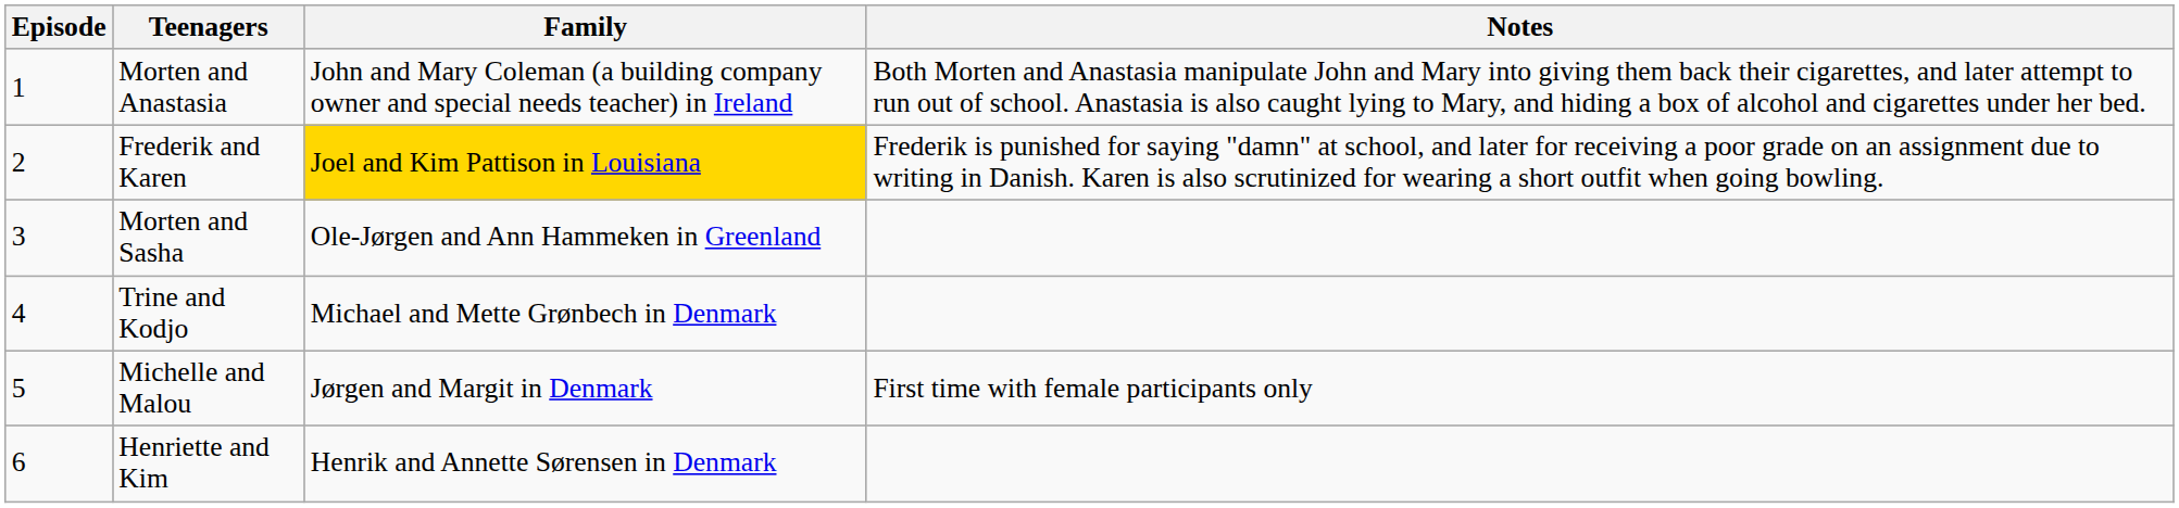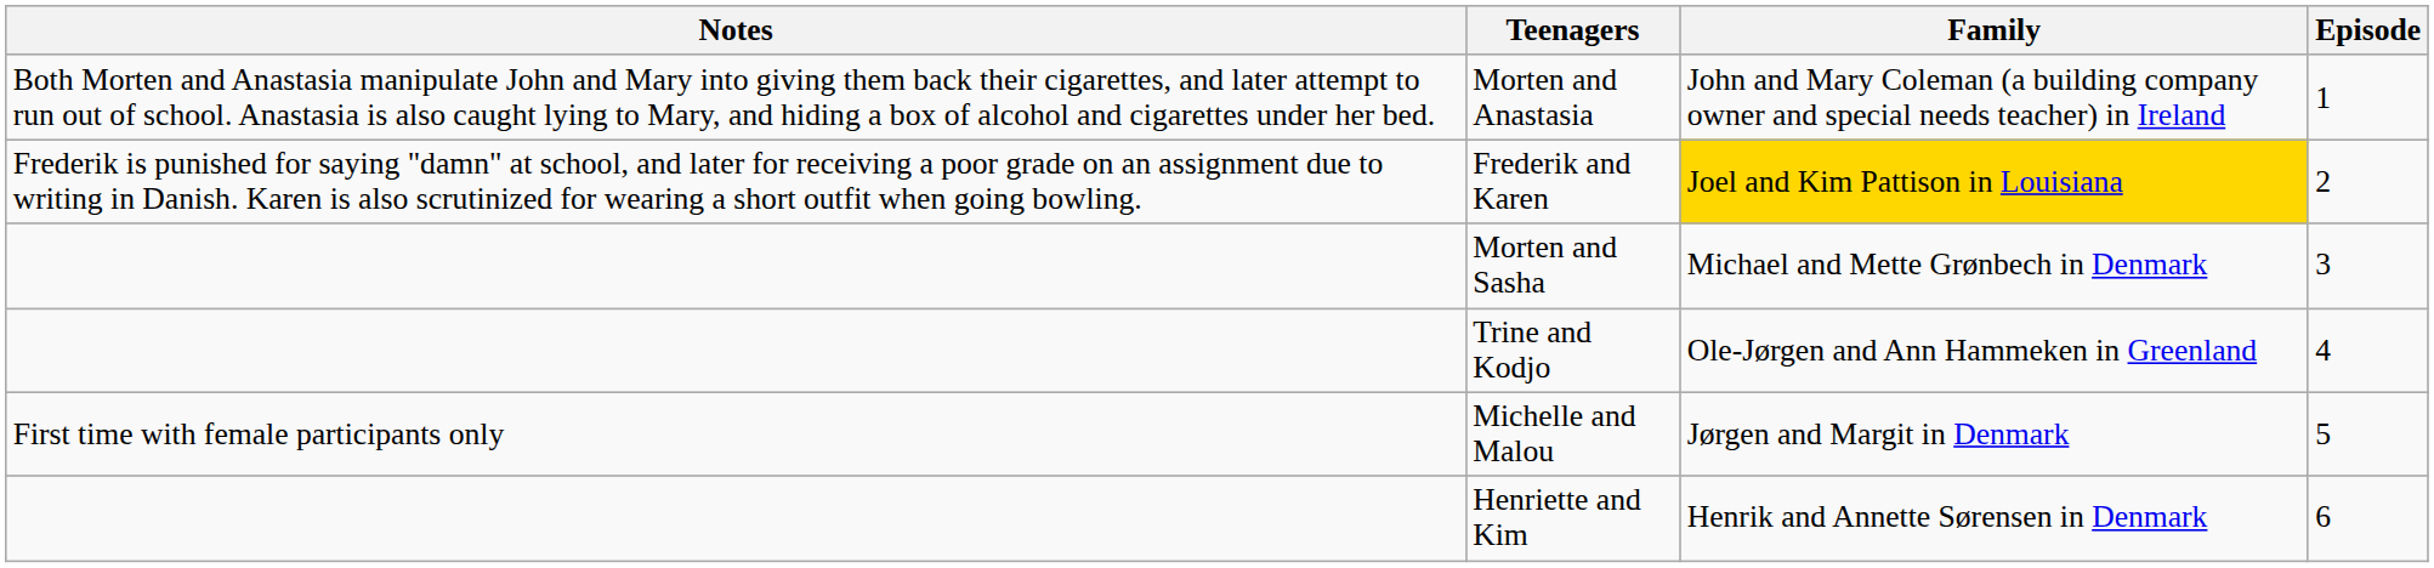columns swapped: Episode <-> Notes
Morten and Sasha | Family: Ole-Jørgen and Ann Hammeken in Greenland -> Michael and Mette Grønbech in Denmark
Trine and Kodjo | Family: Michael and Mette Grønbech in Denmark -> Ole-Jørgen and Ann Hammeken in Greenland
